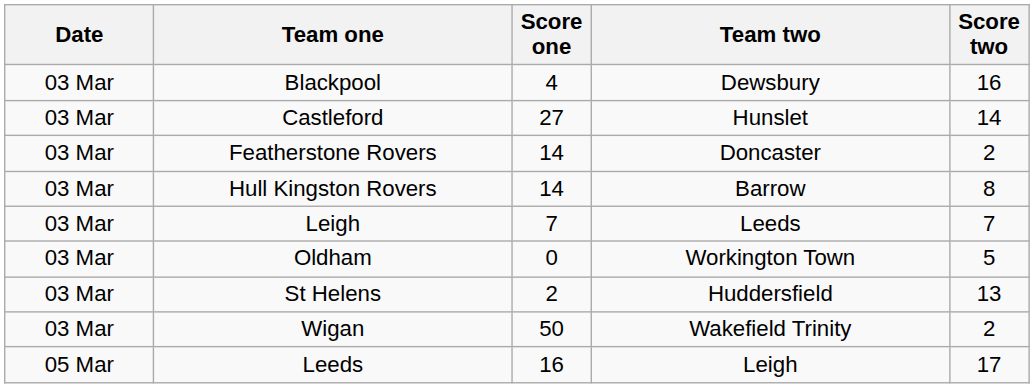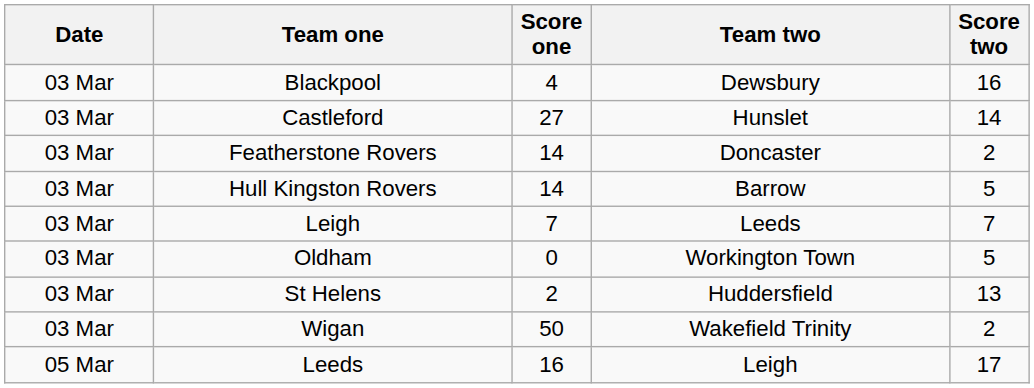Hull Kingston Rovers | Score two: 8 -> 5
